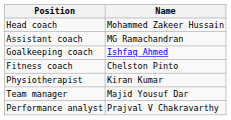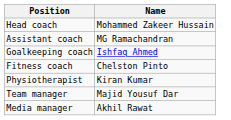- row: Performance analyst | Prajval V Chakravarthy
+ row: Media manager | Akhil Rawat
